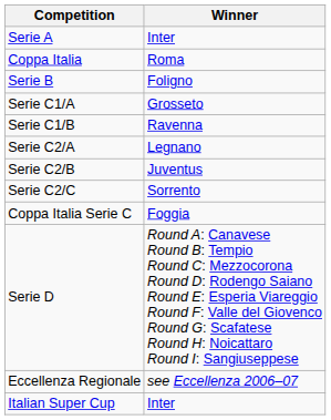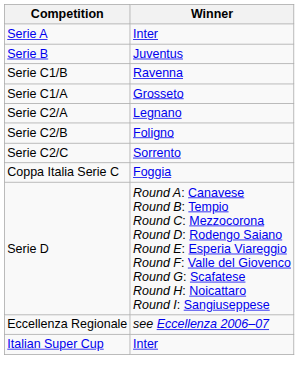- row: Coppa Italia | Roma
Serie B | Winner: Foligno -> Juventus
rows swapped: Serie C1/A <-> Serie C1/B
Serie C2/B | Winner: Juventus -> Foligno
